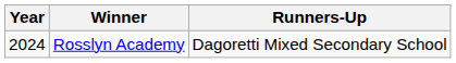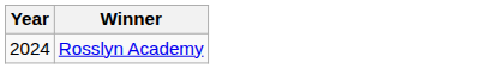- column: Runners-Up | Dagoretti Mixed Secondary School
